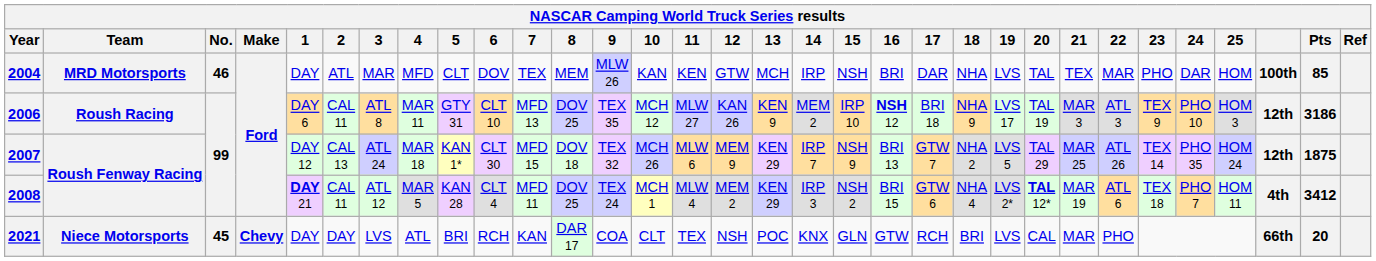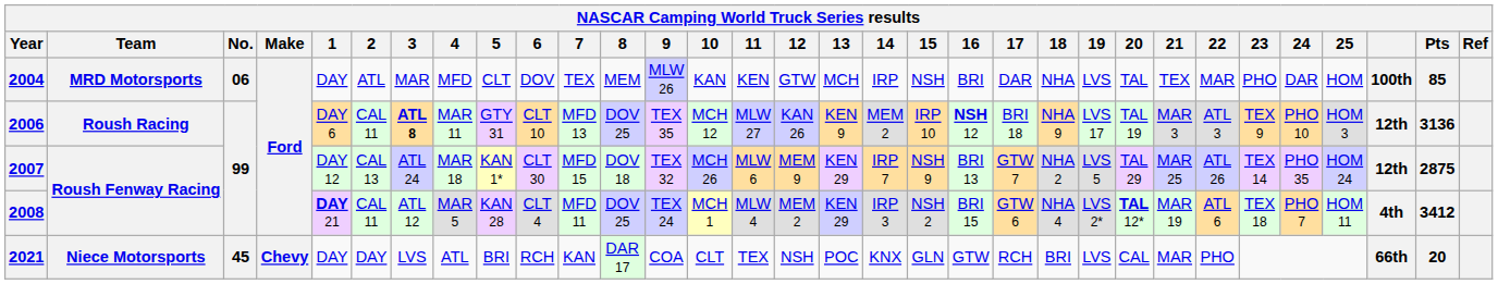2004 | No.: 46 -> 06
2006 | 3: normal -> bold
2006 | Pts: 3186 -> 3136
2007 | Pts: 1875 -> 2875
